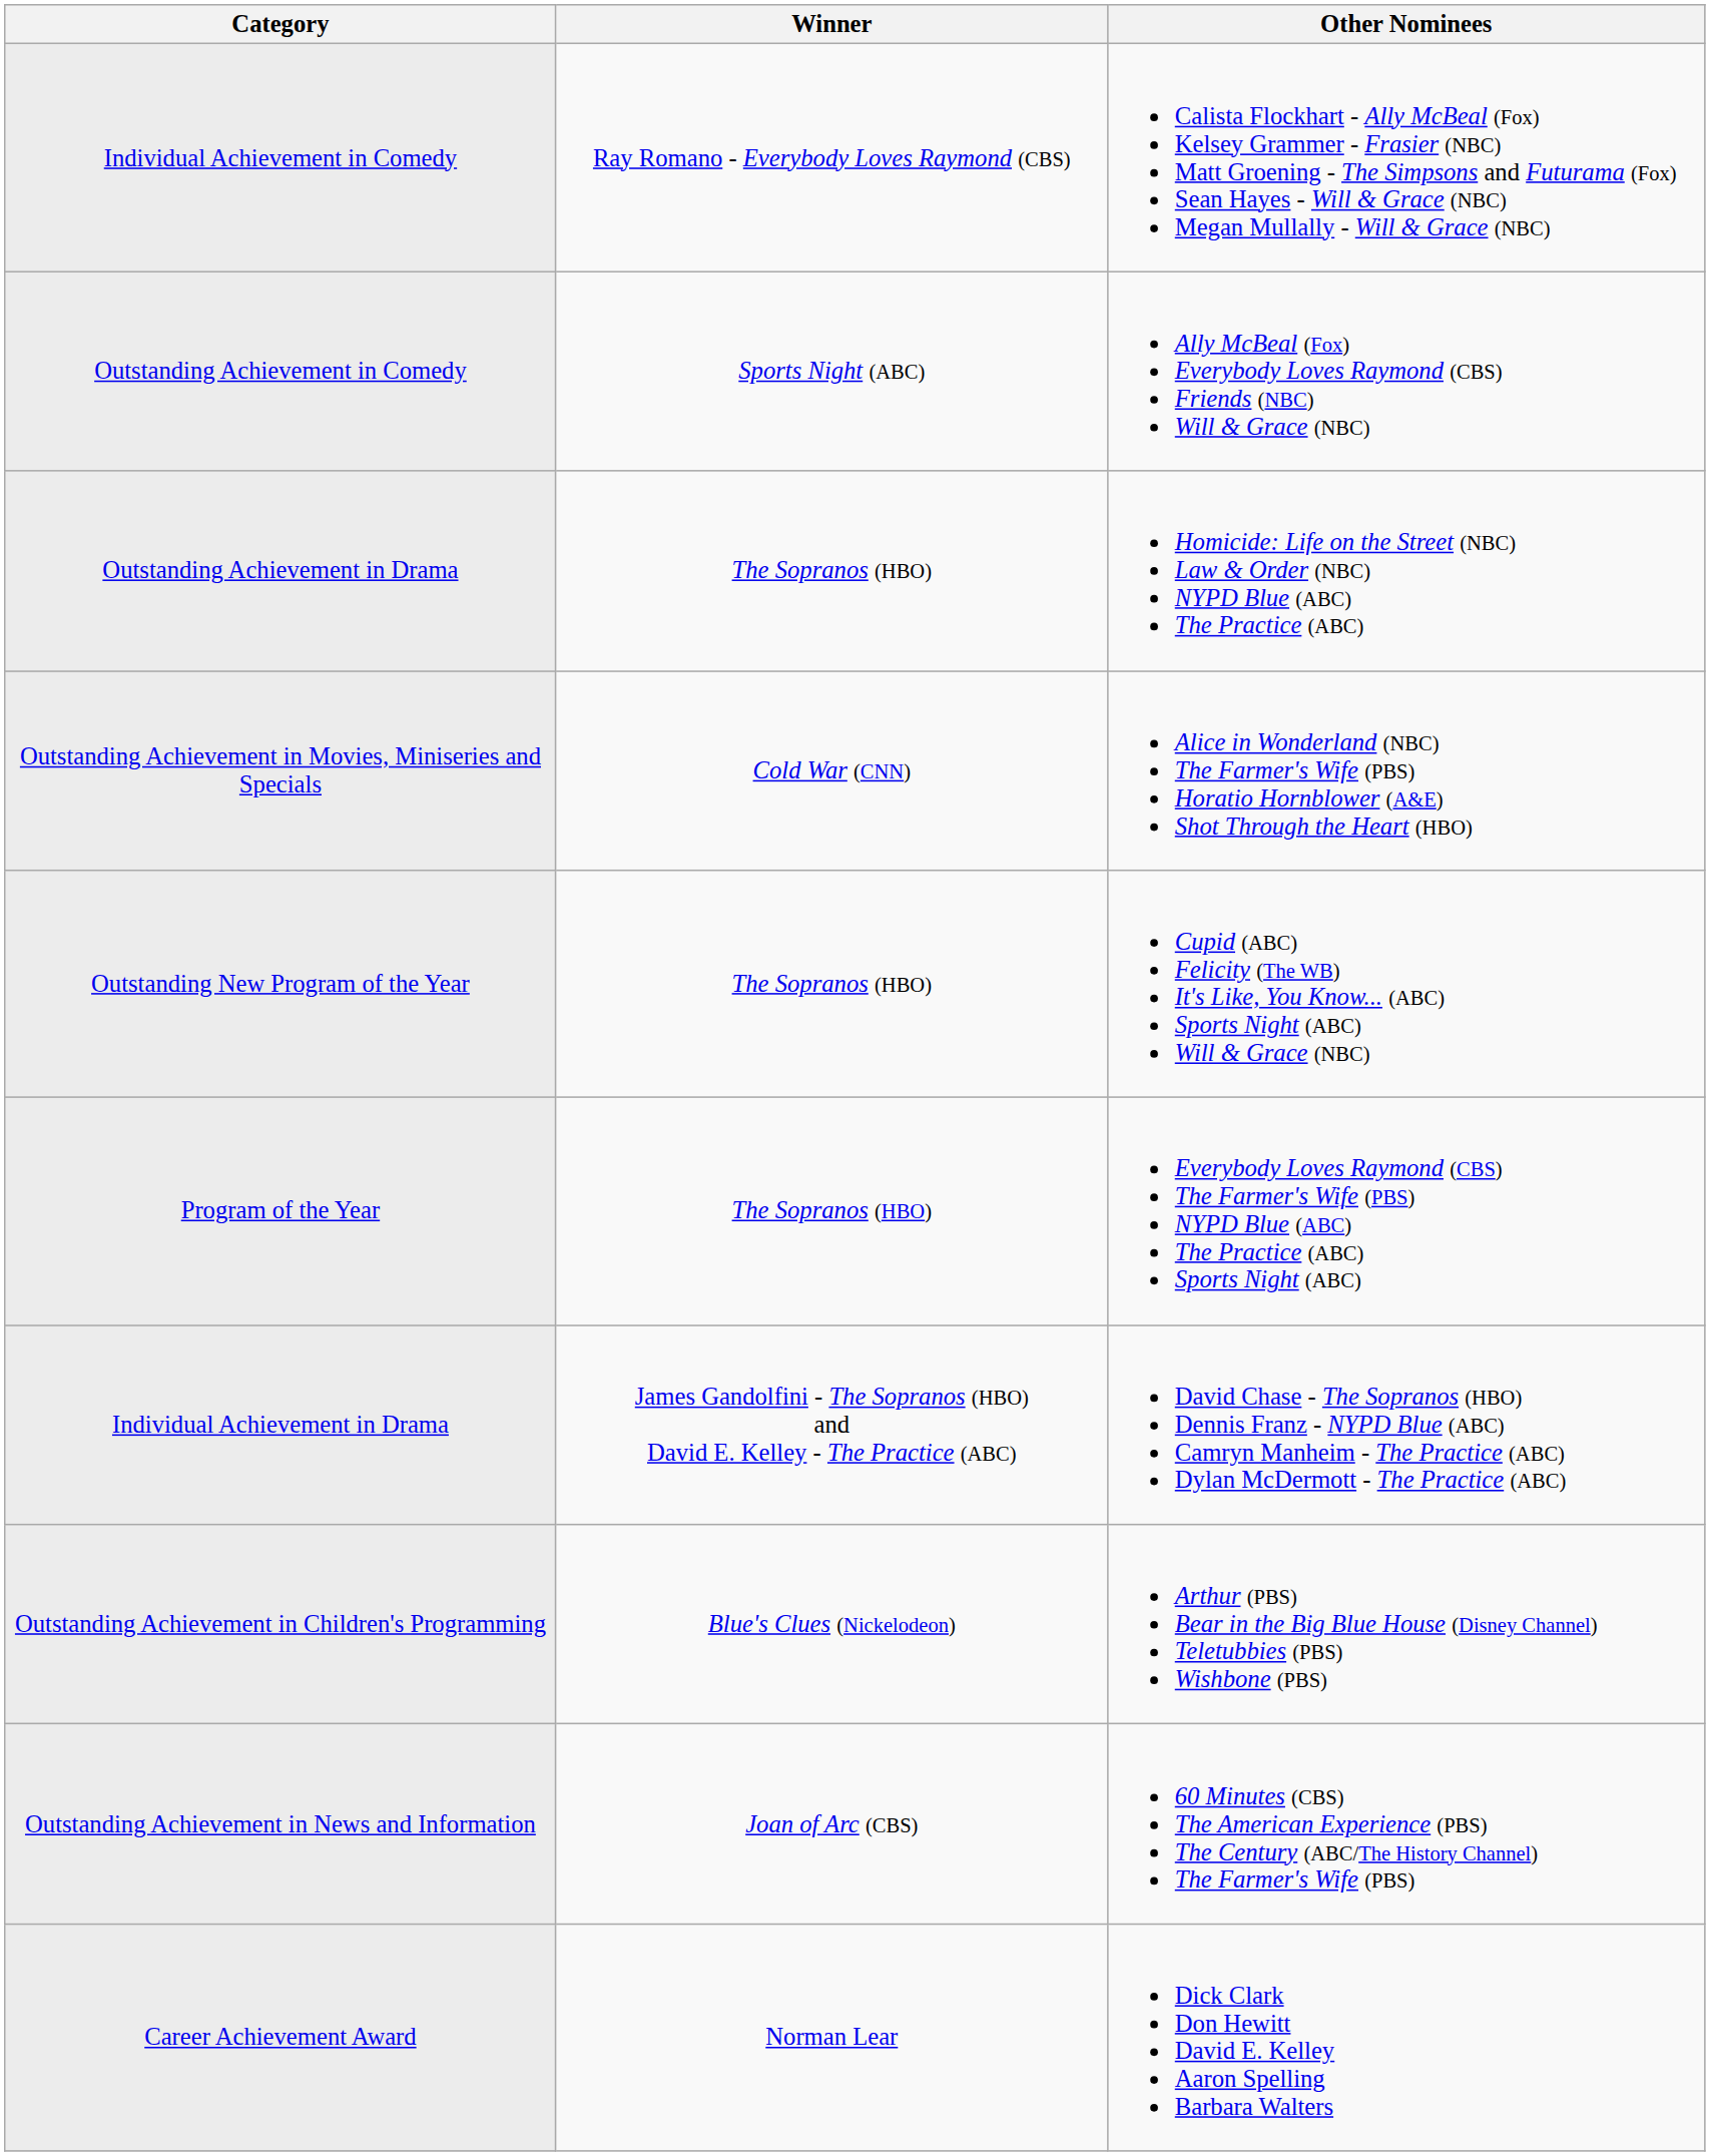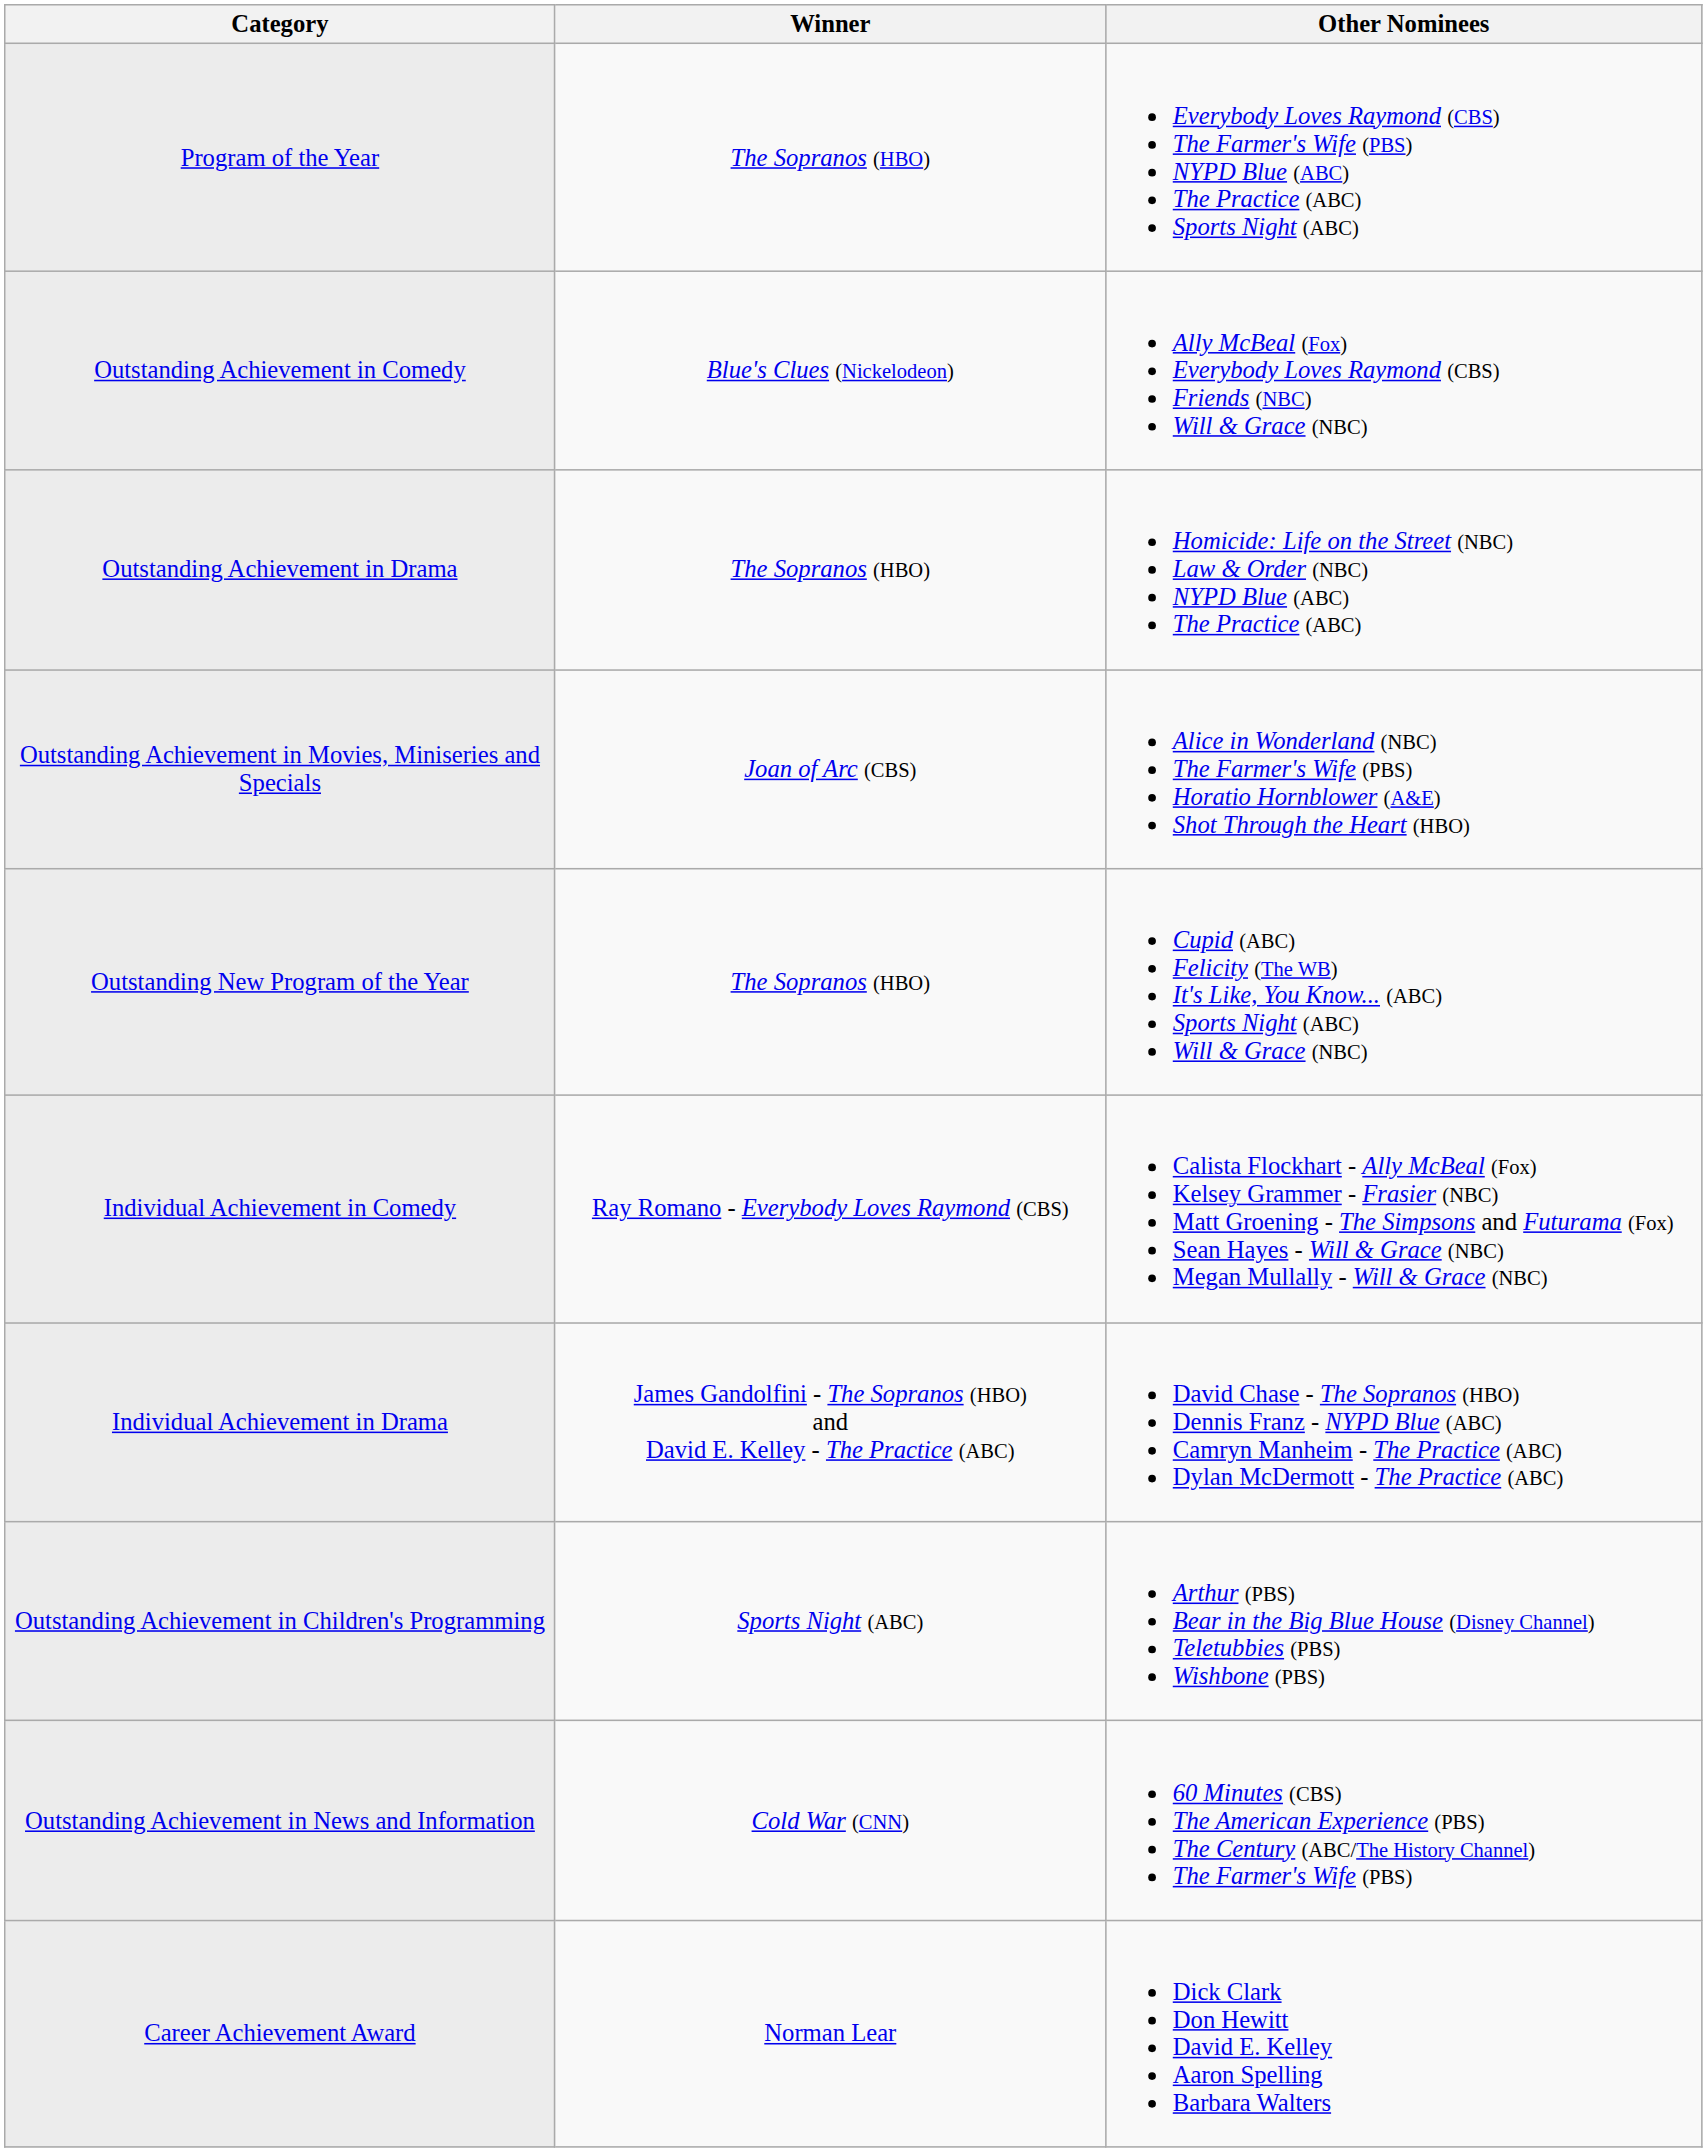rows swapped: Program of the Year <-> Individual Achievement in Comedy
Outstanding Achievement in Comedy | Winner: Sports Night (ABC) -> Blue's Clues (Nickelodeon)
Outstanding Achievement in Movies, Miniseries and Specials | Winner: Cold War (CNN) -> Joan of Arc (CBS)
Outstanding Achievement in Children's Programming | Winner: Blue's Clues (Nickelodeon) -> Sports Night (ABC)
Outstanding Achievement in News and Information | Winner: Joan of Arc (CBS) -> Cold War (CNN)
